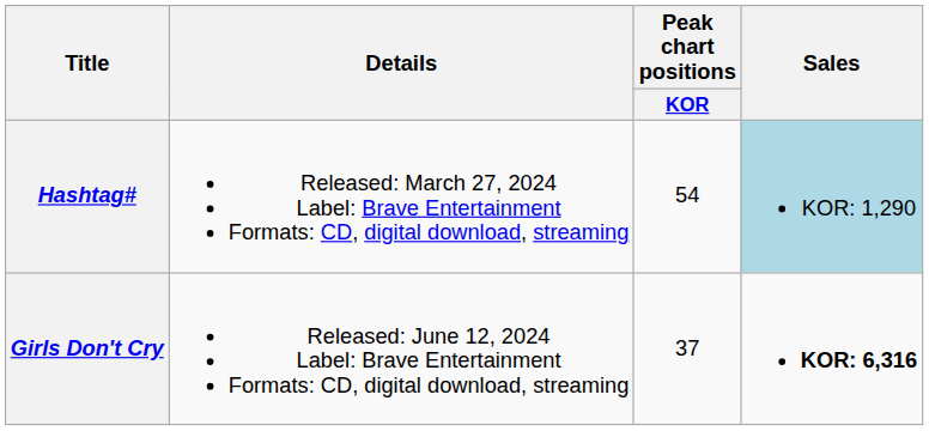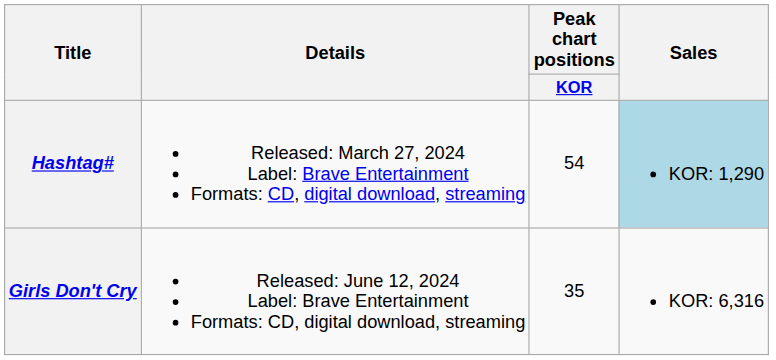Girls Don't Cry | Peak chart positions / KOR: 37 -> 35
Girls Don't Cry | Sales: bold -> normal
